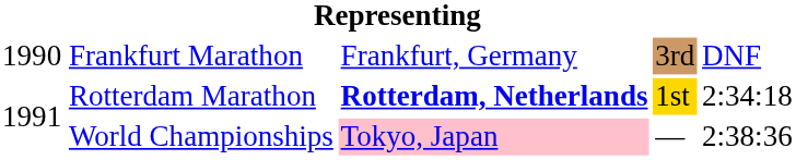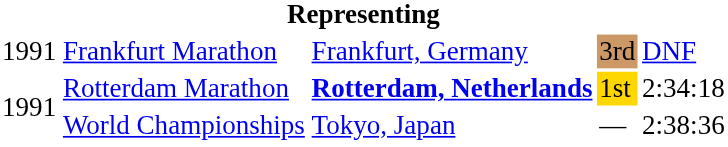Frankfurt Marathon | column 1: 1990 -> 1991
World Championships | column 3: pink background -> no background
